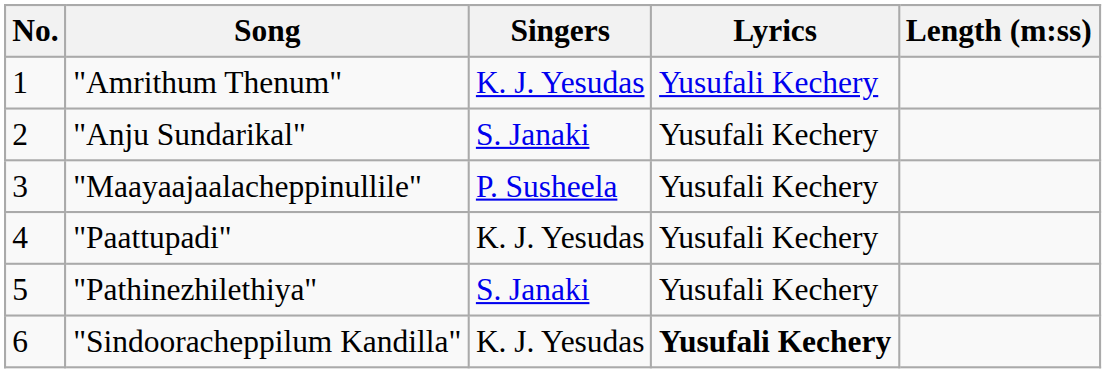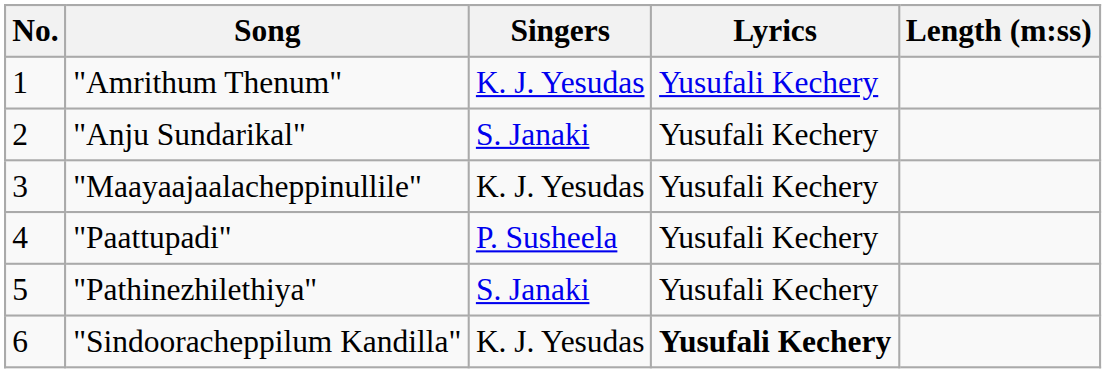"Maayaajaalacheppinullile" | Singers: P. Susheela -> K. J. Yesudas
"Paattupadi" | Singers: K. J. Yesudas -> P. Susheela
